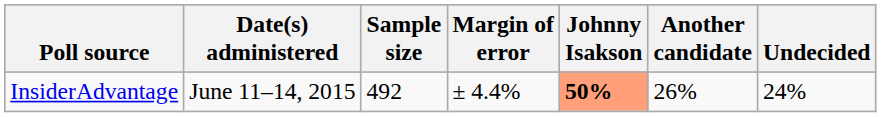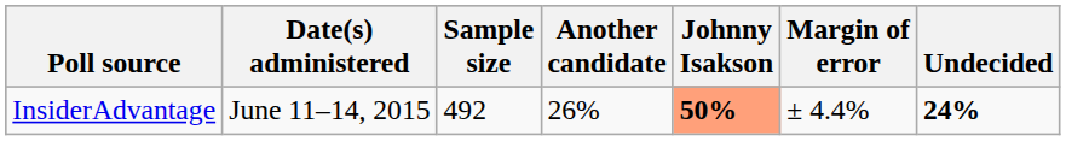columns swapped: Margin of error <-> Another candidate
InsiderAdvantage | Undecided: normal -> bold
